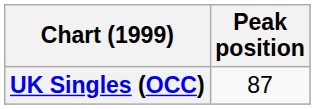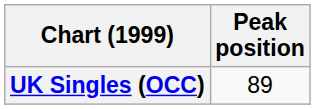UK Singles (OCC) | Peak position: 87 -> 89
